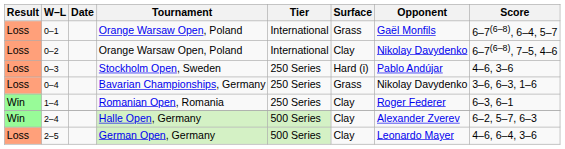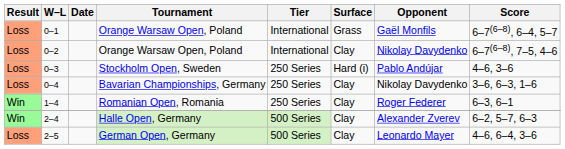0–4 | Surface: Grass -> Clay
